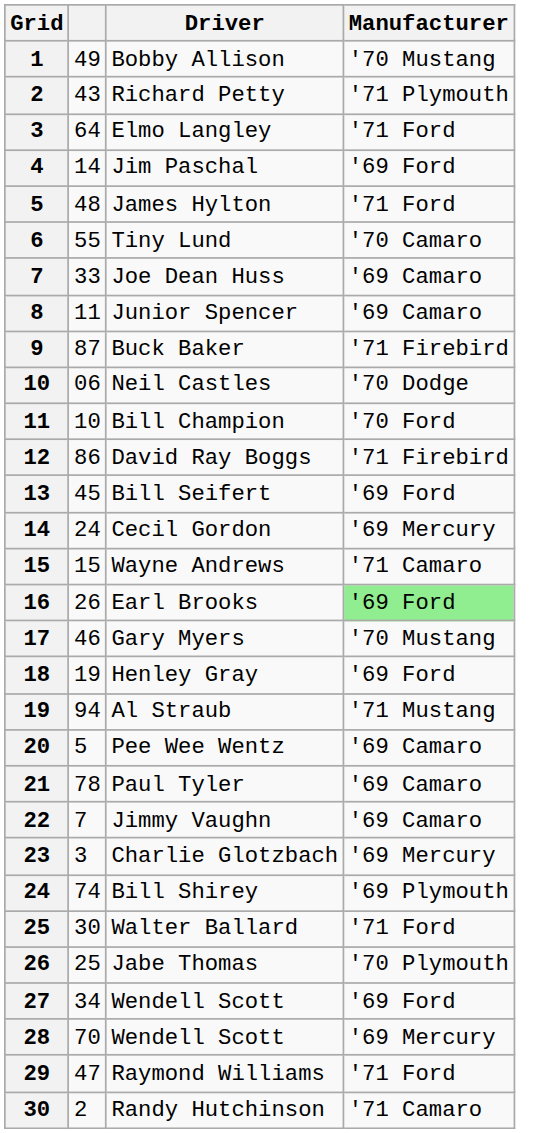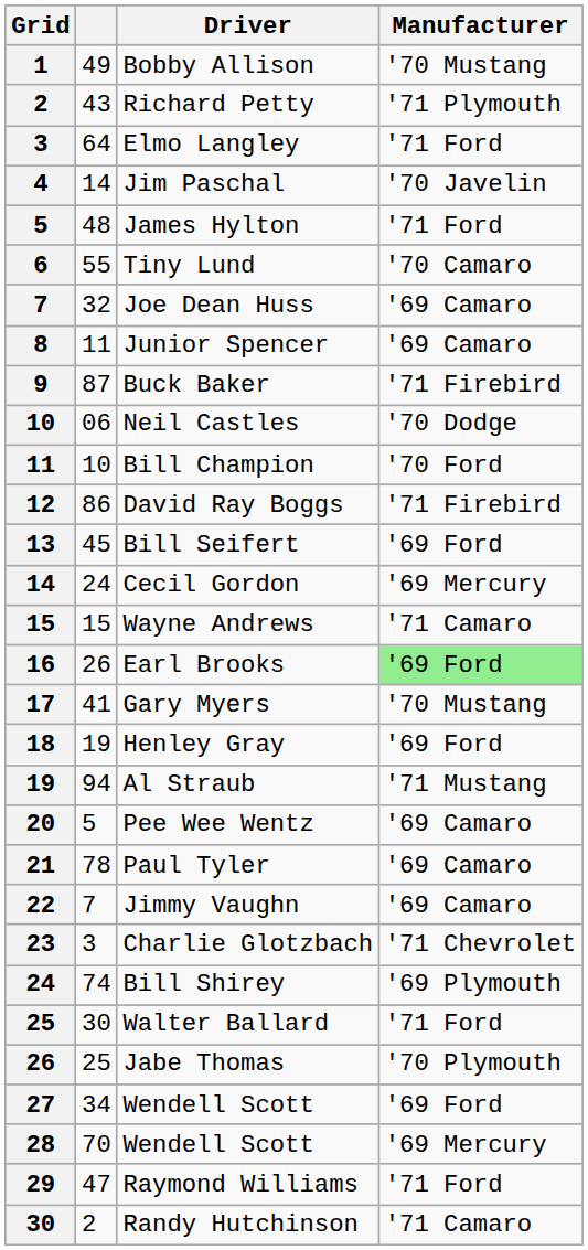Jim Paschal | Manufacturer: '69 Ford -> '70 Javelin
Joe Dean Huss | column 2: 33 -> 32
Gary Myers | column 2: 46 -> 41
Charlie Glotzbach | Manufacturer: '69 Mercury -> '71 Chevrolet
